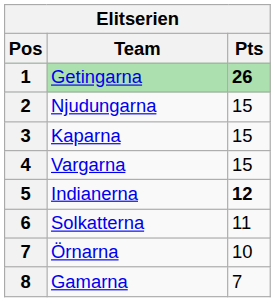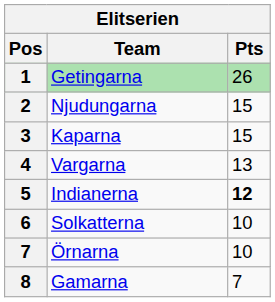Getingarna | Pts: bold -> normal
Vargarna | Pts: 15 -> 13
Solkatterna | Pts: 11 -> 10
